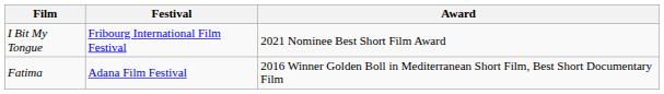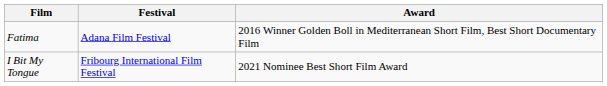rows swapped: Fatima <-> I Bit My Tongue
